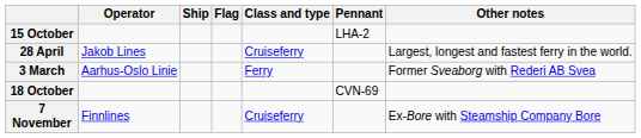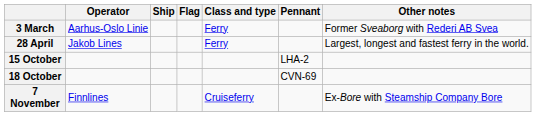rows swapped: 3 March <-> 15 October
28 April | Class and type: Cruiseferry -> Ferry
